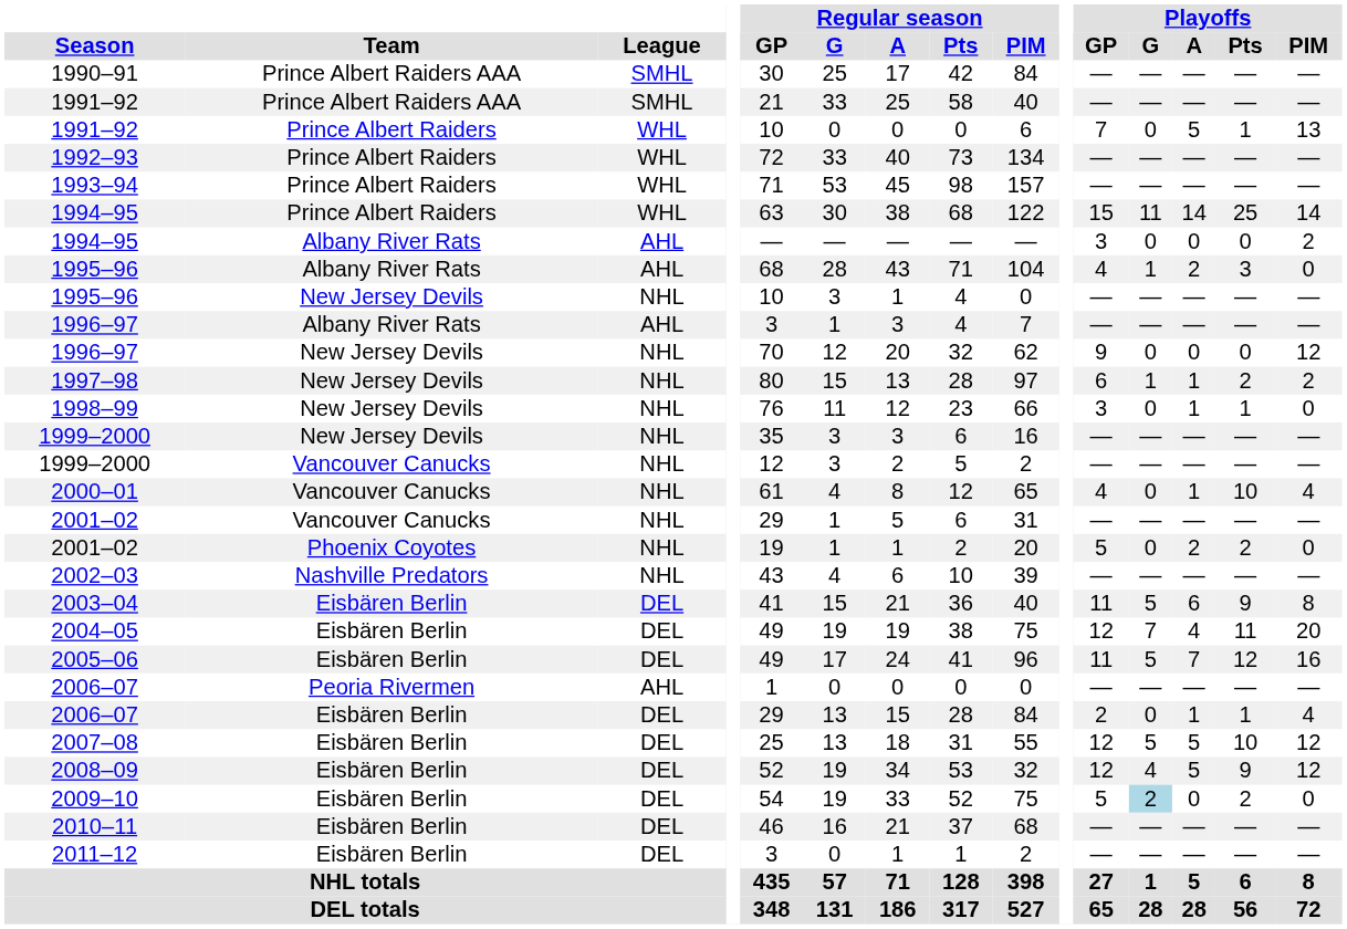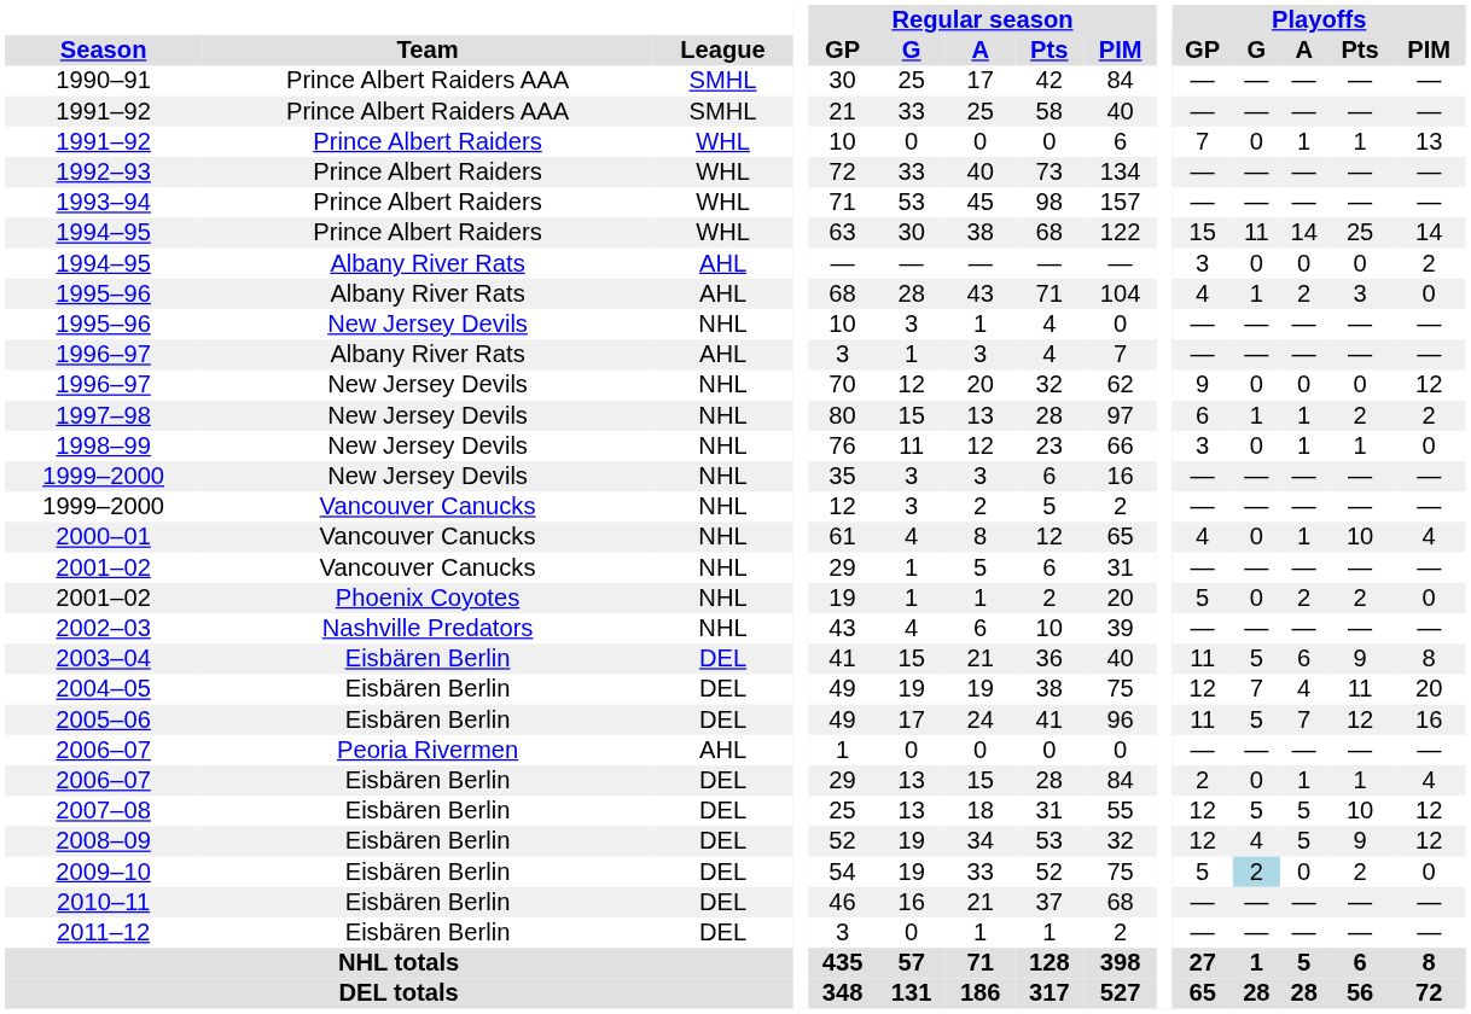1991–92 / Prince Albert Raiders | Playoffs / A: 5 -> 1
